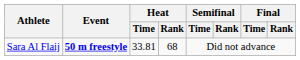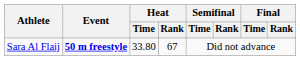Sara Al Flaij | Heat / Time: 33.81 -> 33.80
Sara Al Flaij | Heat / Rank: 68 -> 67
